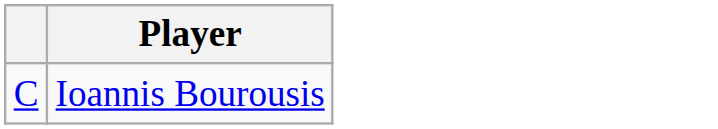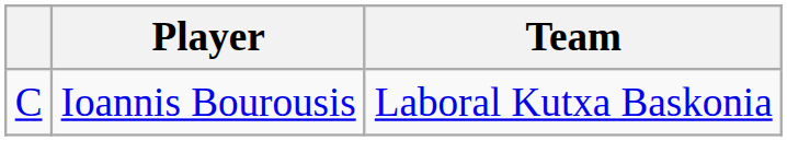+ column: Team | Laboral Kutxa Baskonia
